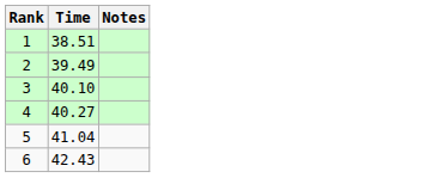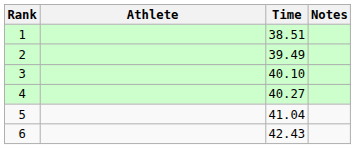+ column: Athlete
